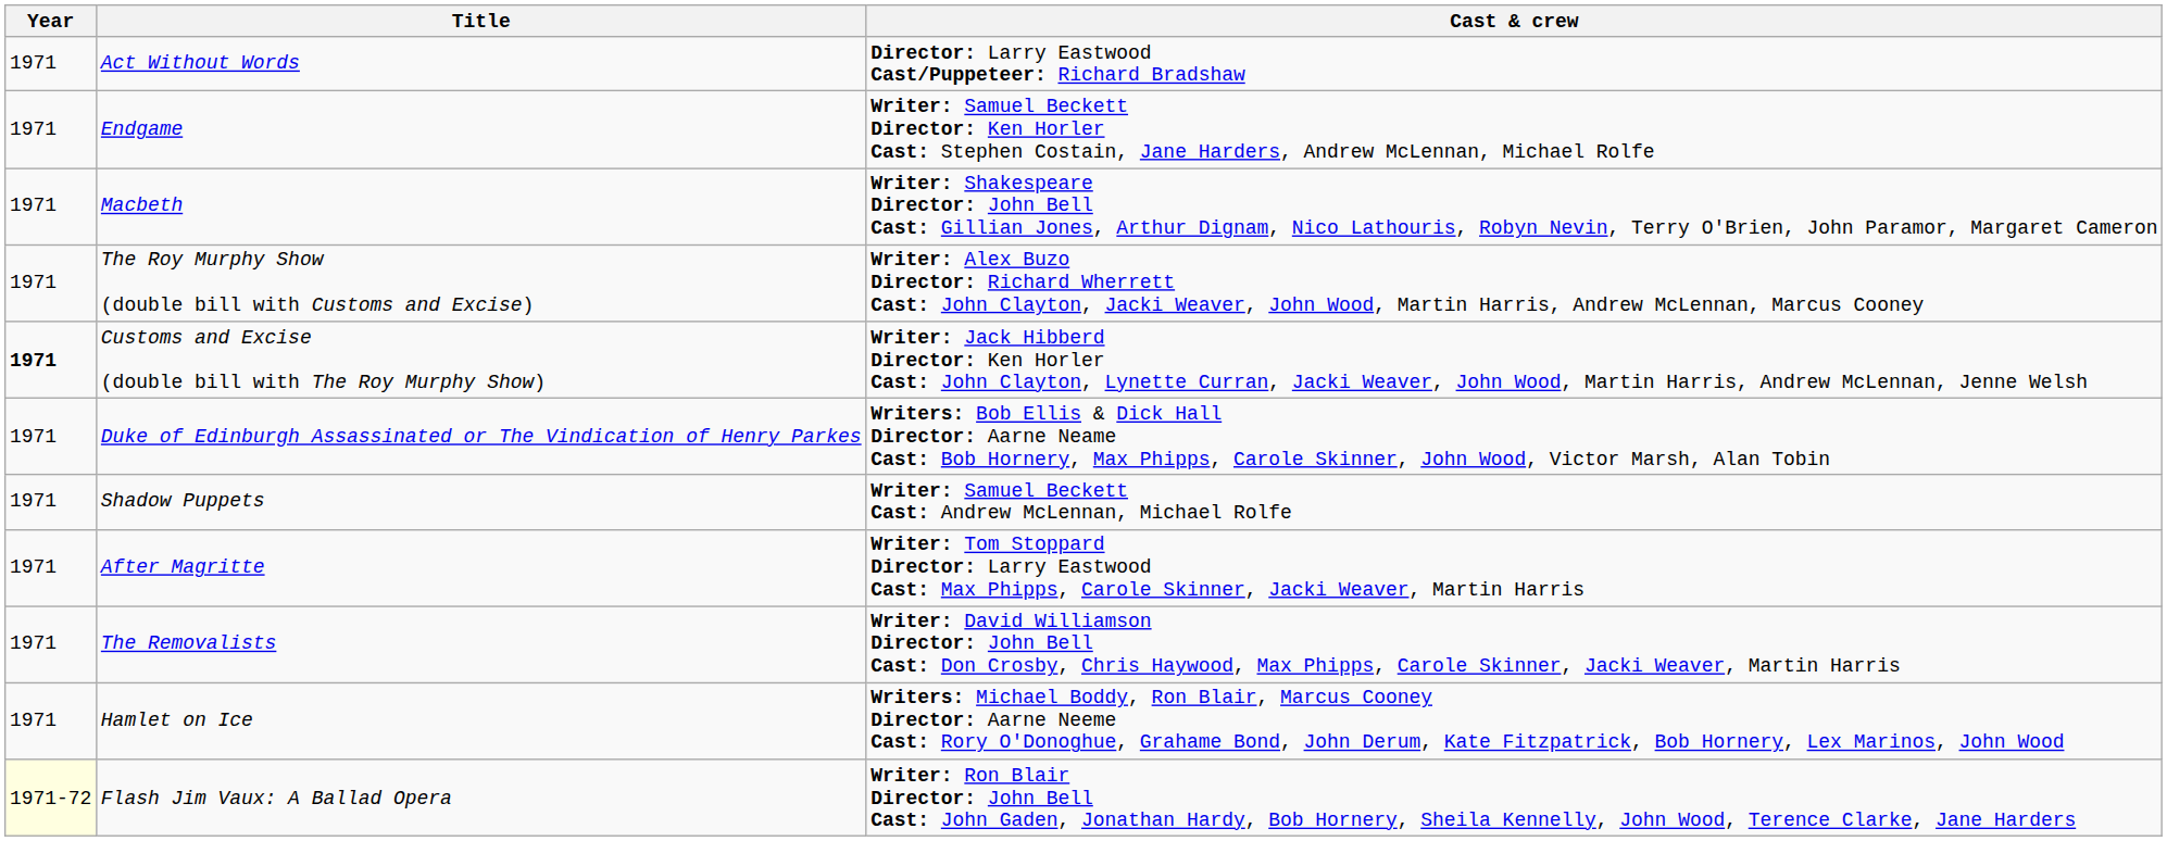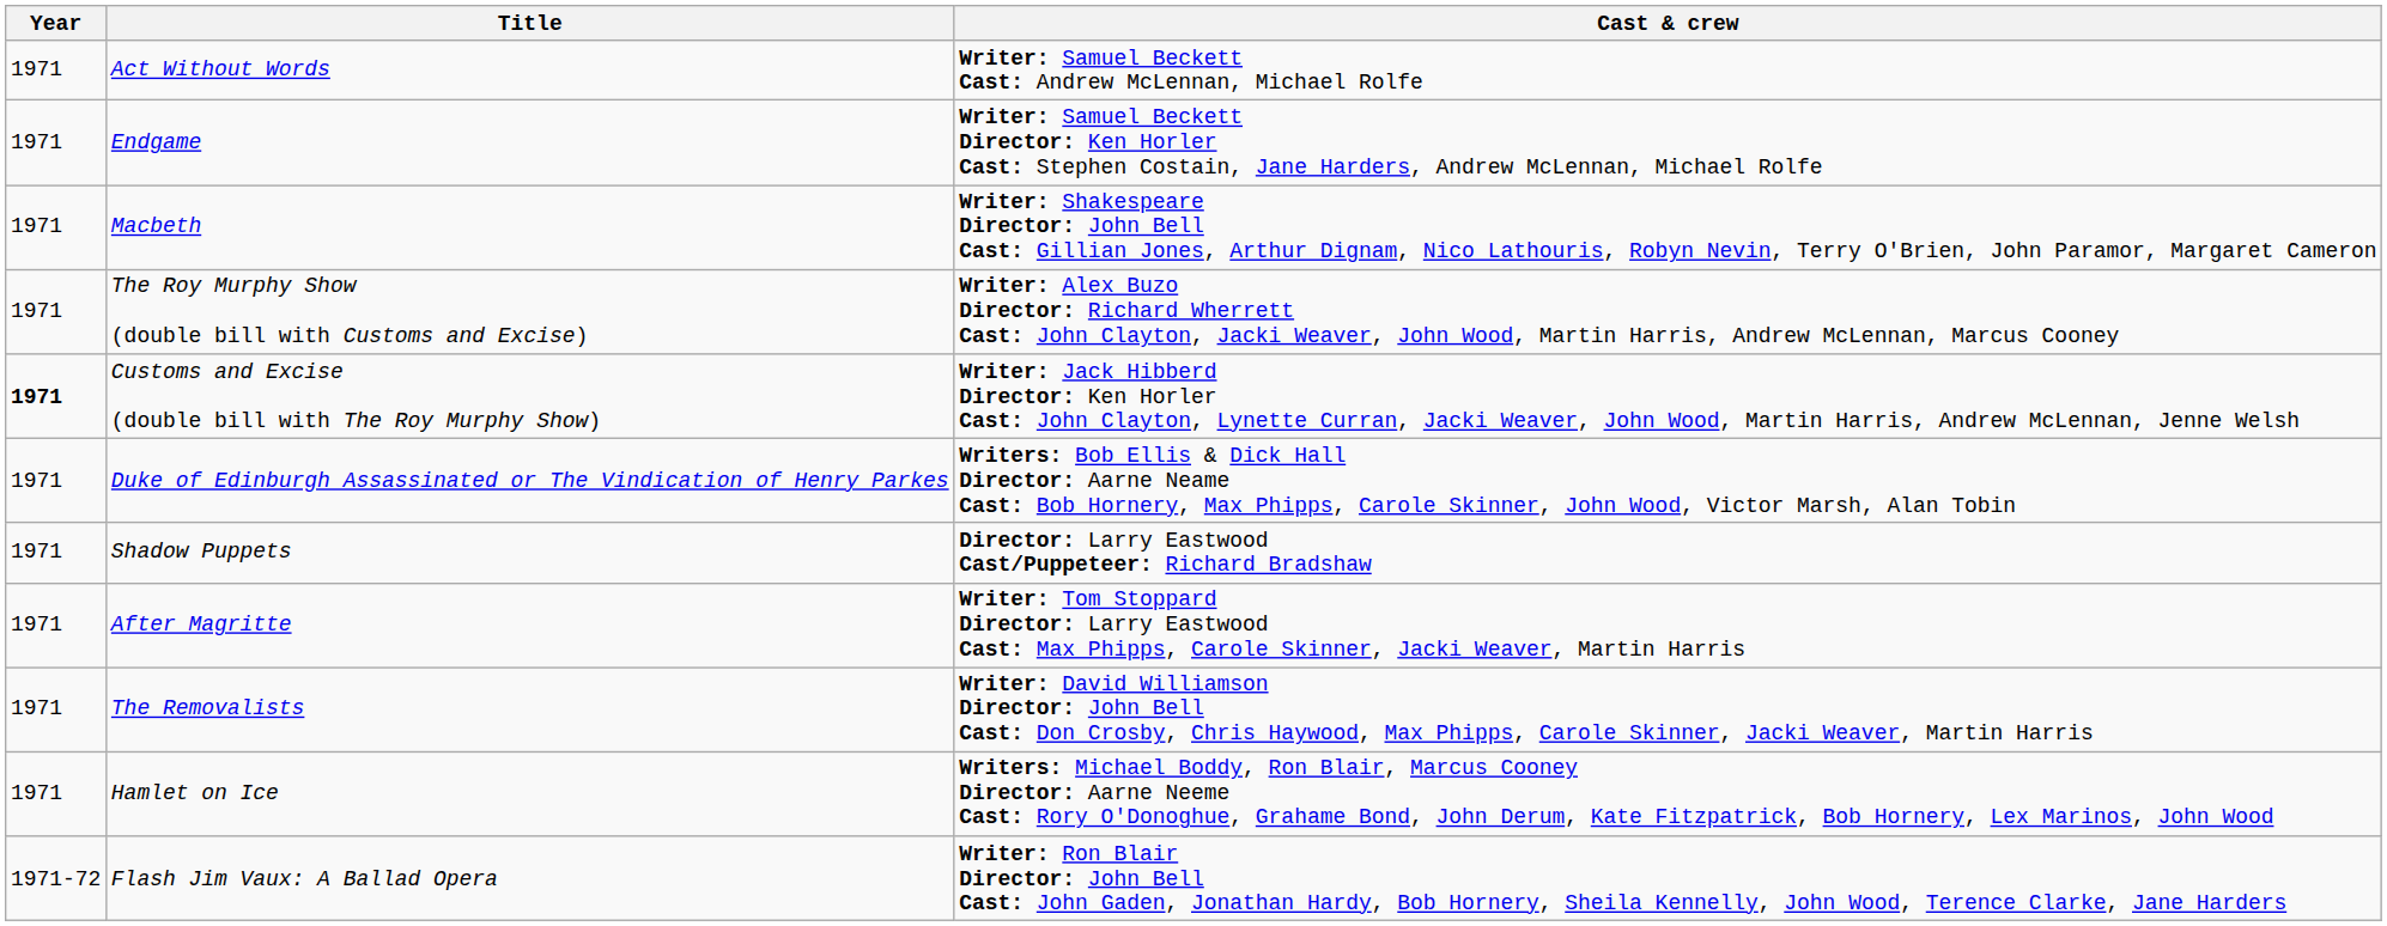Act Without Words | Cast & crew: Director: Larry Eastwood Cast/Puppeteer: Richard Bradshaw -> Writer: Samuel Beckett Cast: Andrew McLennan, Michael Rolfe
Shadow Puppets | Cast & crew: Writer: Samuel Beckett Cast: Andrew McLennan, Michael Rolfe -> Director: Larry Eastwood Cast/Puppeteer: Richard Bradshaw
Flash Jim Vaux: A Ballad Opera | Year: lightyellow background -> no background
